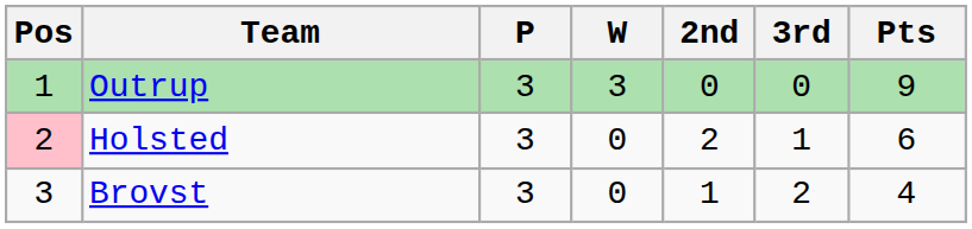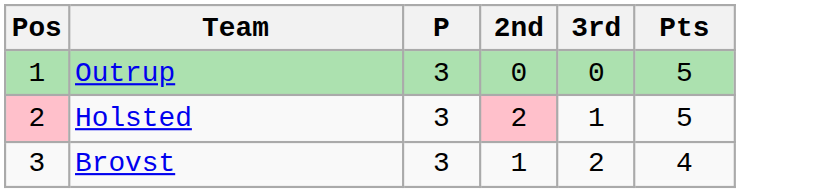- column: W | 3 | 0 | 0
Outrup | Pts: 9 -> 5
Holsted | 2nd: no background -> pink background
Holsted | Pts: 6 -> 5
